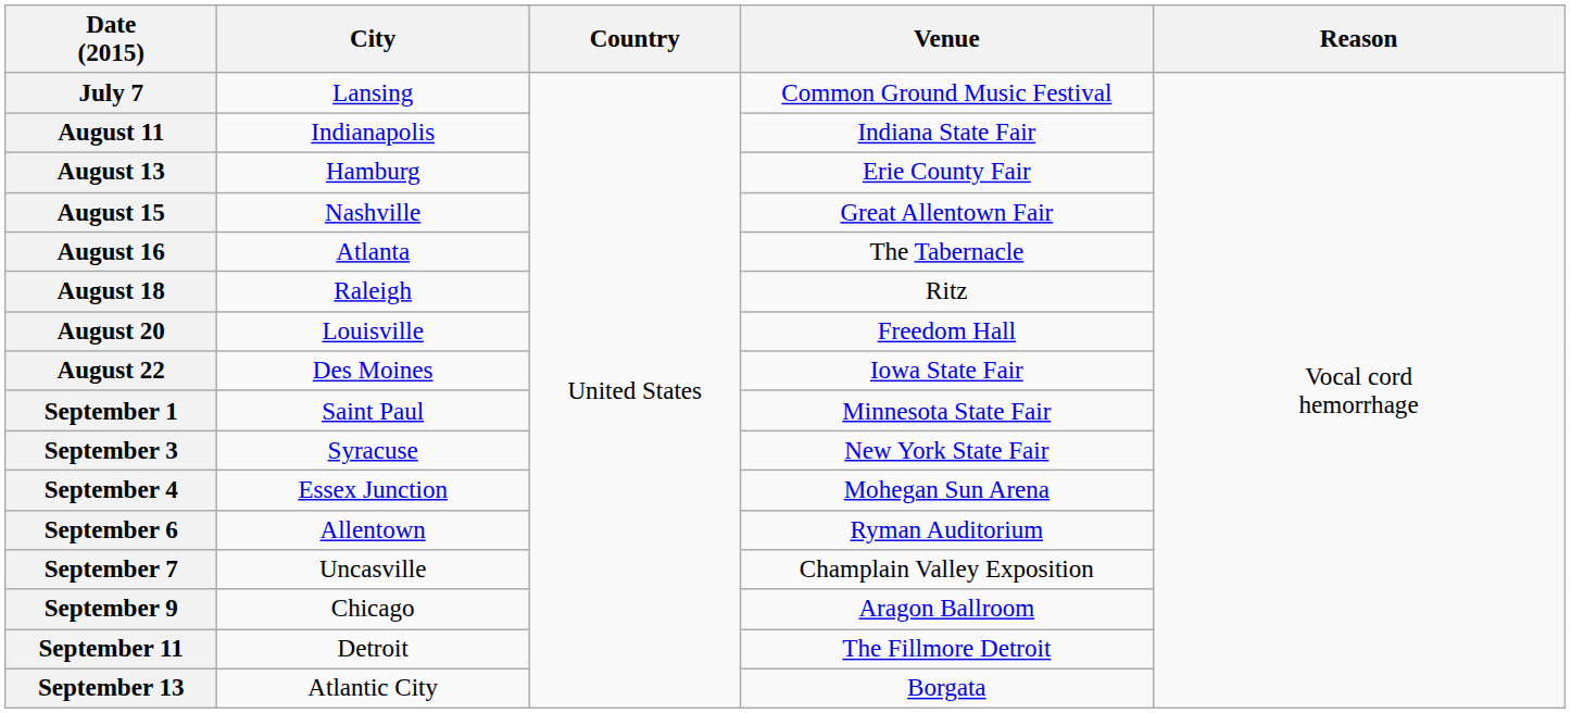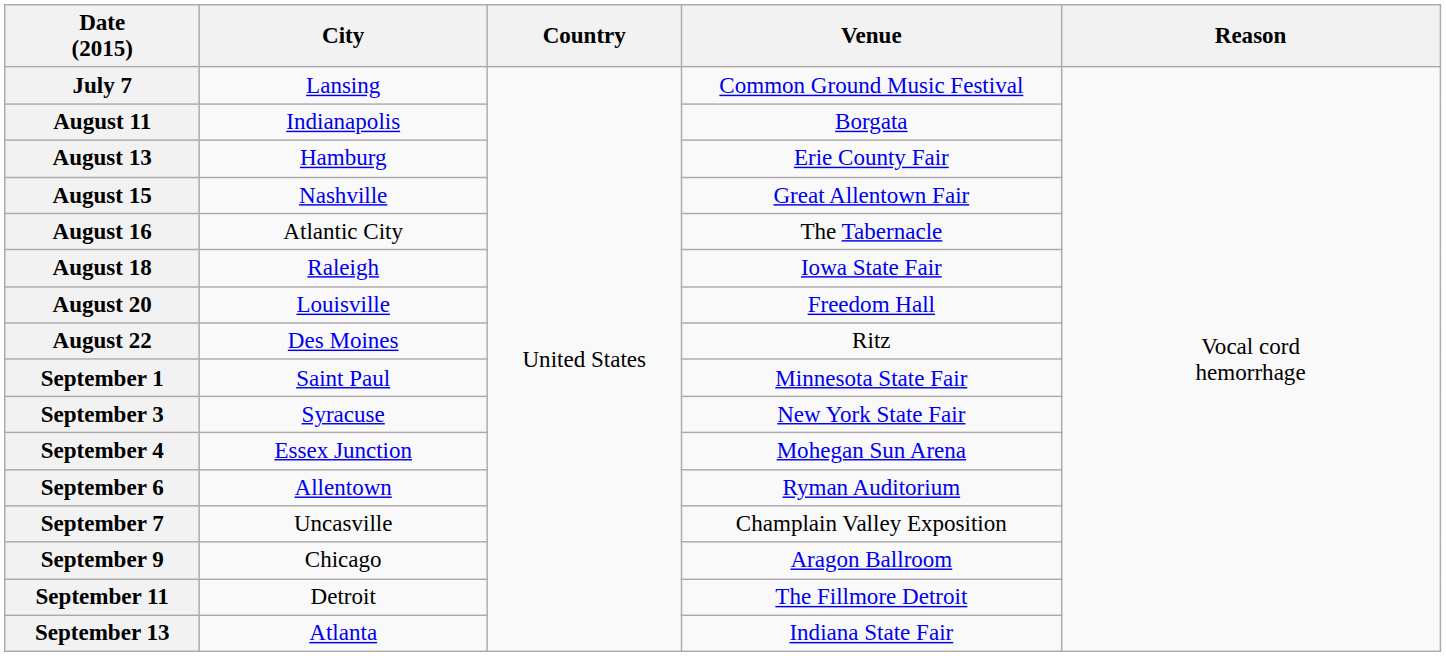August 11 | Venue: Indiana State Fair -> Borgata
August 16 | City: Atlanta -> Atlantic City
August 18 | Venue: Ritz -> Iowa State Fair
August 22 | Venue: Iowa State Fair -> Ritz
September 13 | City: Atlantic City -> Atlanta
September 13 | Venue: Borgata -> Indiana State Fair
